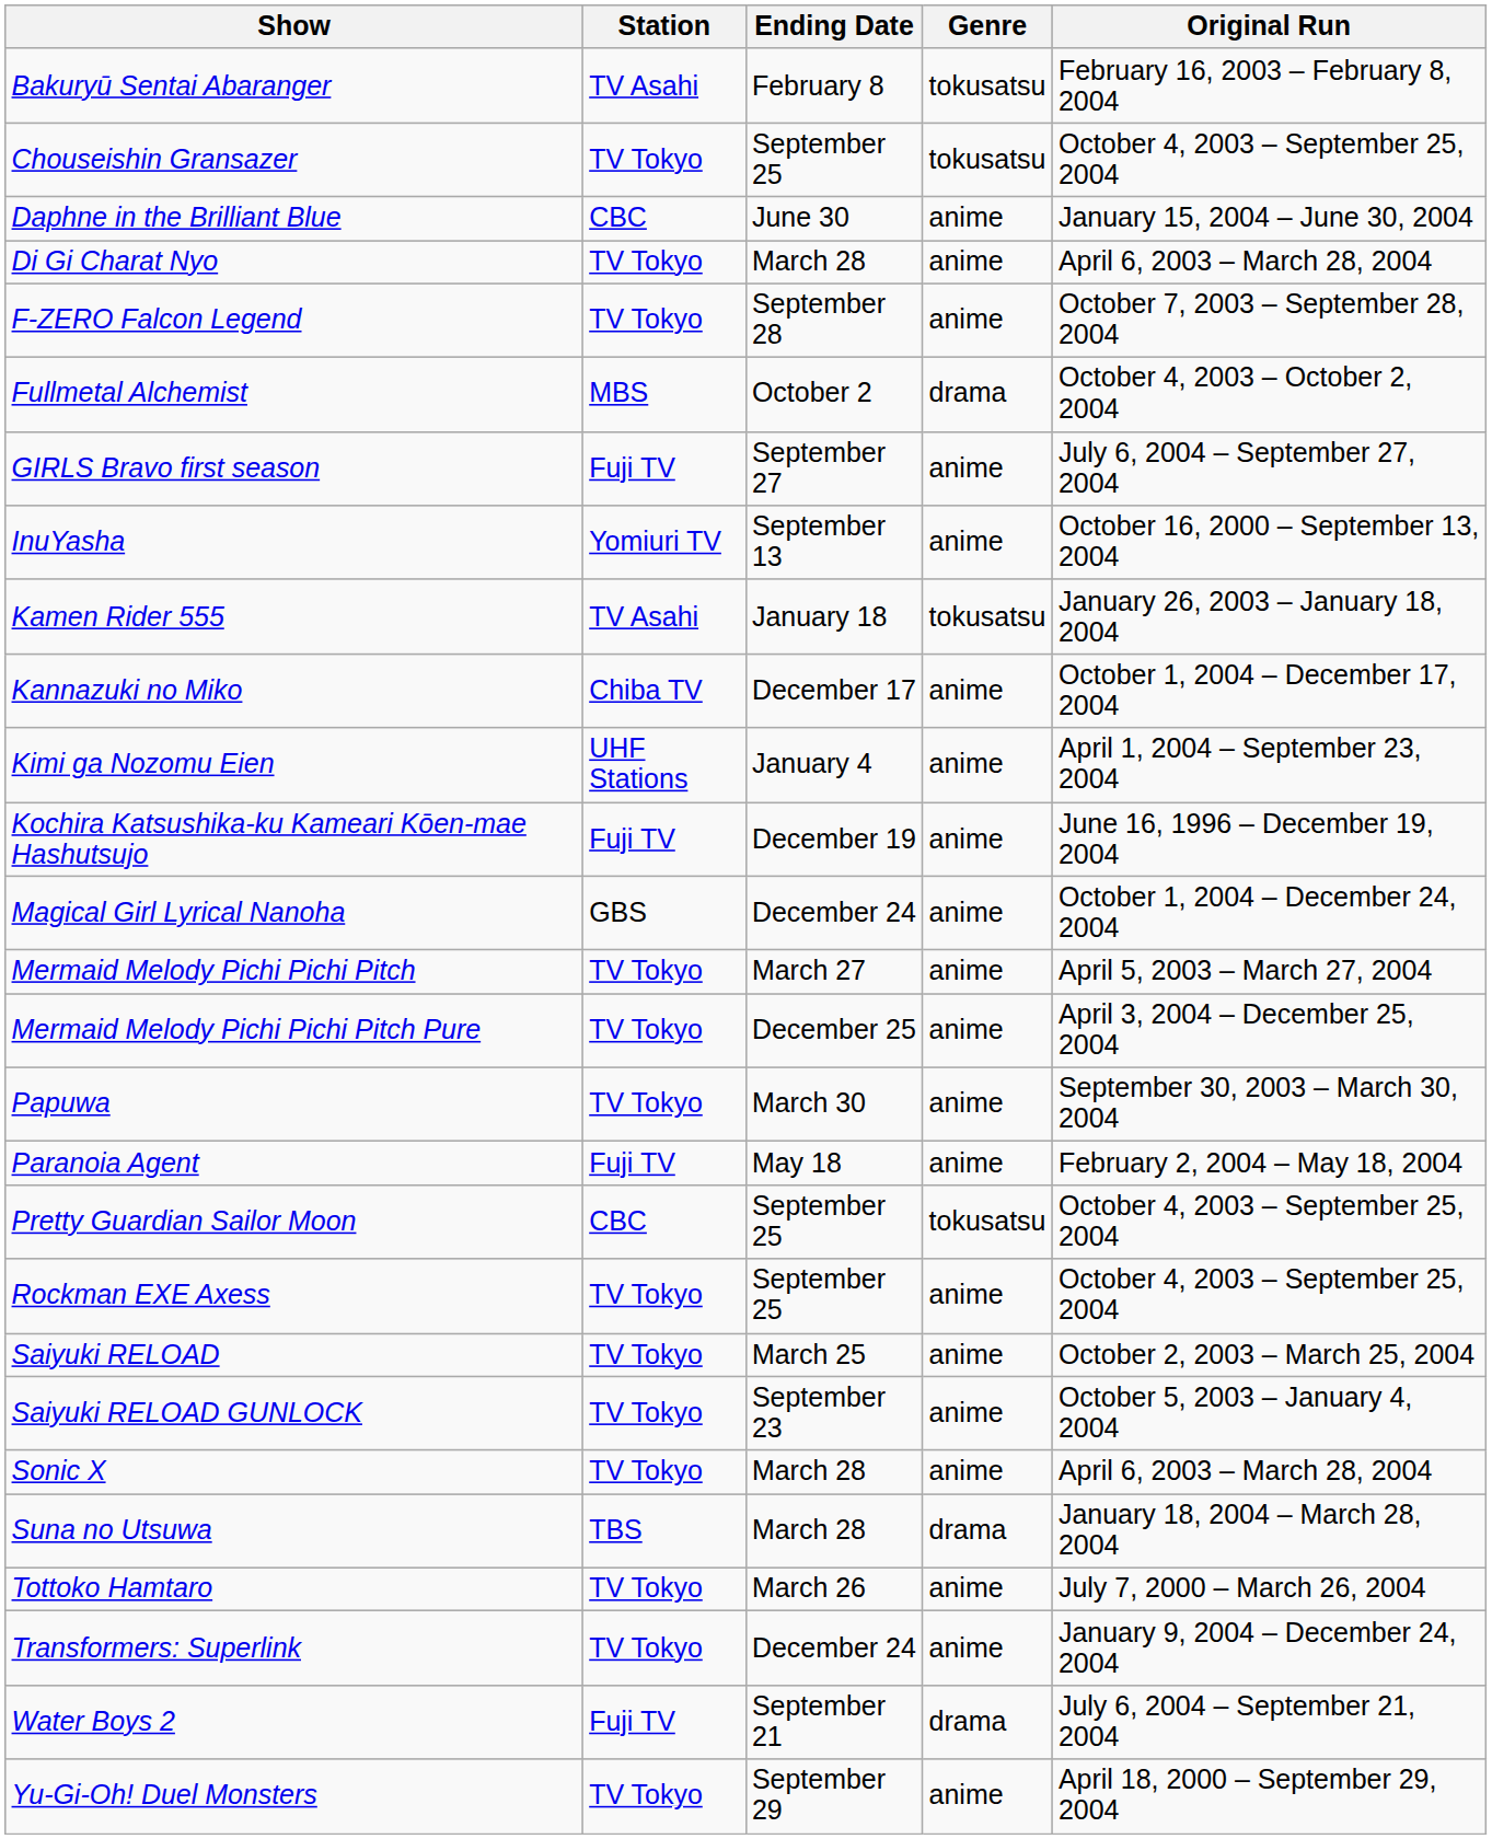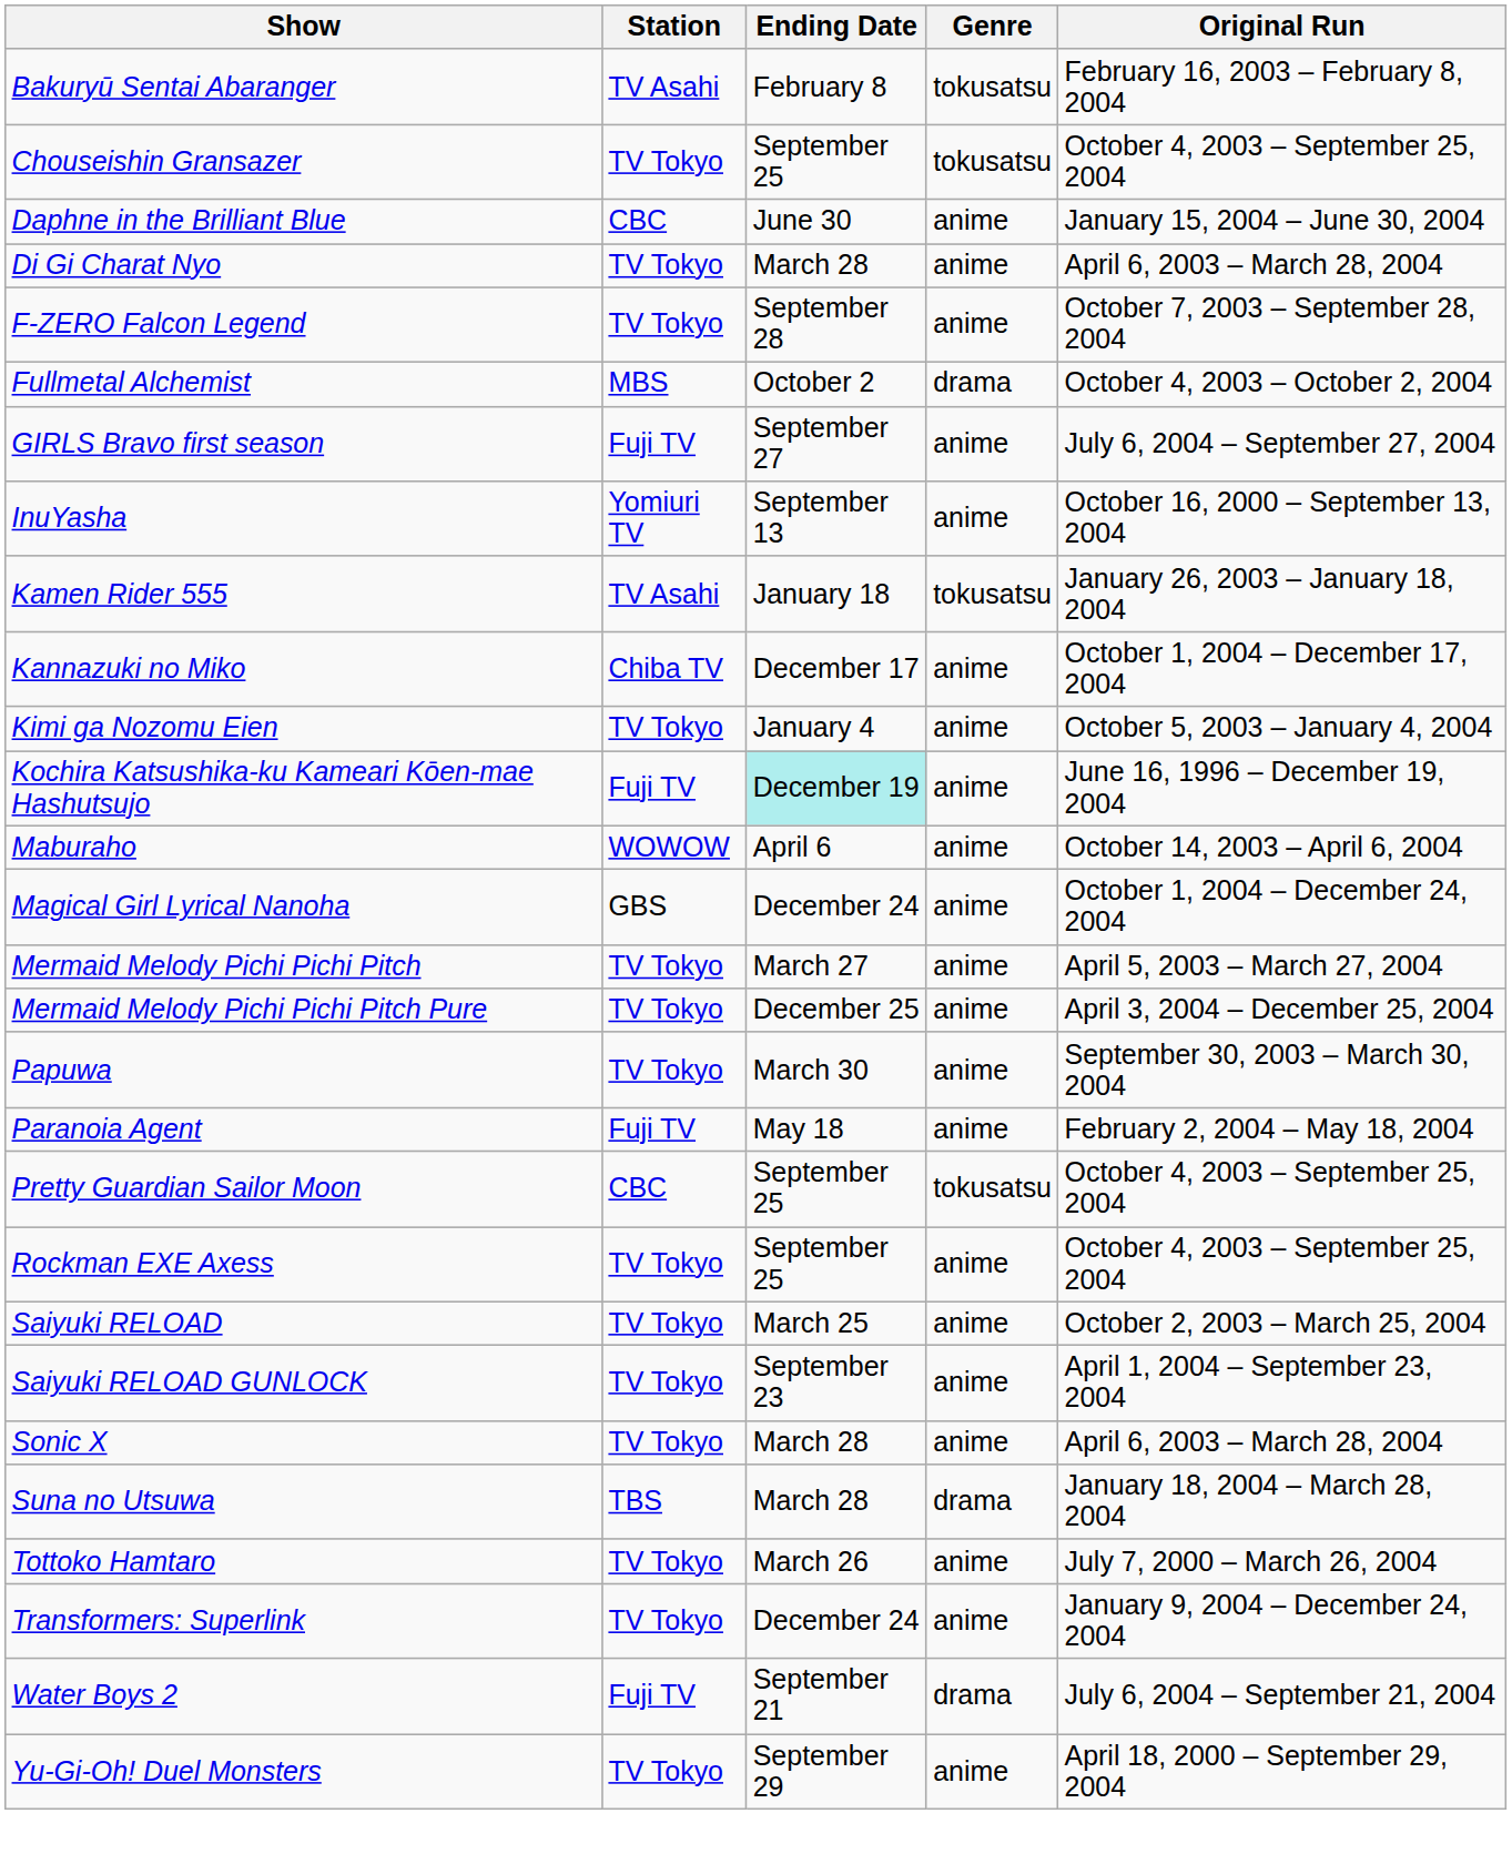Kimi ga Nozomu Eien | Station: UHF Stations -> TV Tokyo
Kimi ga Nozomu Eien | Original Run: April 1, 2004 – September 23, 2004 -> October 5, 2003 – January 4, 2004
Kochira Katsushika-ku Kameari Kōen-mae Hashutsujo | Ending Date: no background -> paleturquoise background
+ row: Maburaho | WOWOW | April 6 | anime | October 14, 2003 – April 6, 2004
Saiyuki RELOAD GUNLOCK | Original Run: October 5, 2003 – January 4, 2004 -> April 1, 2004 – September 23, 2004
